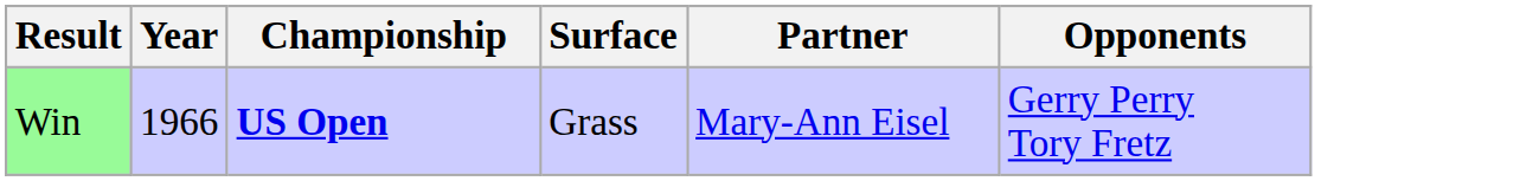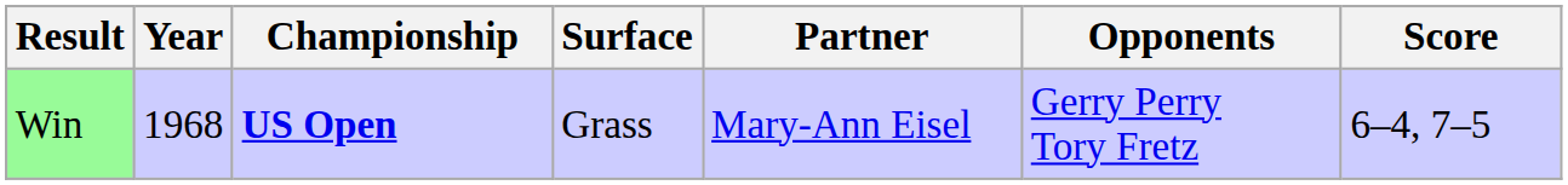+ column: Score | 6–4, 7–5
Win | Year: 1966 -> 1968
